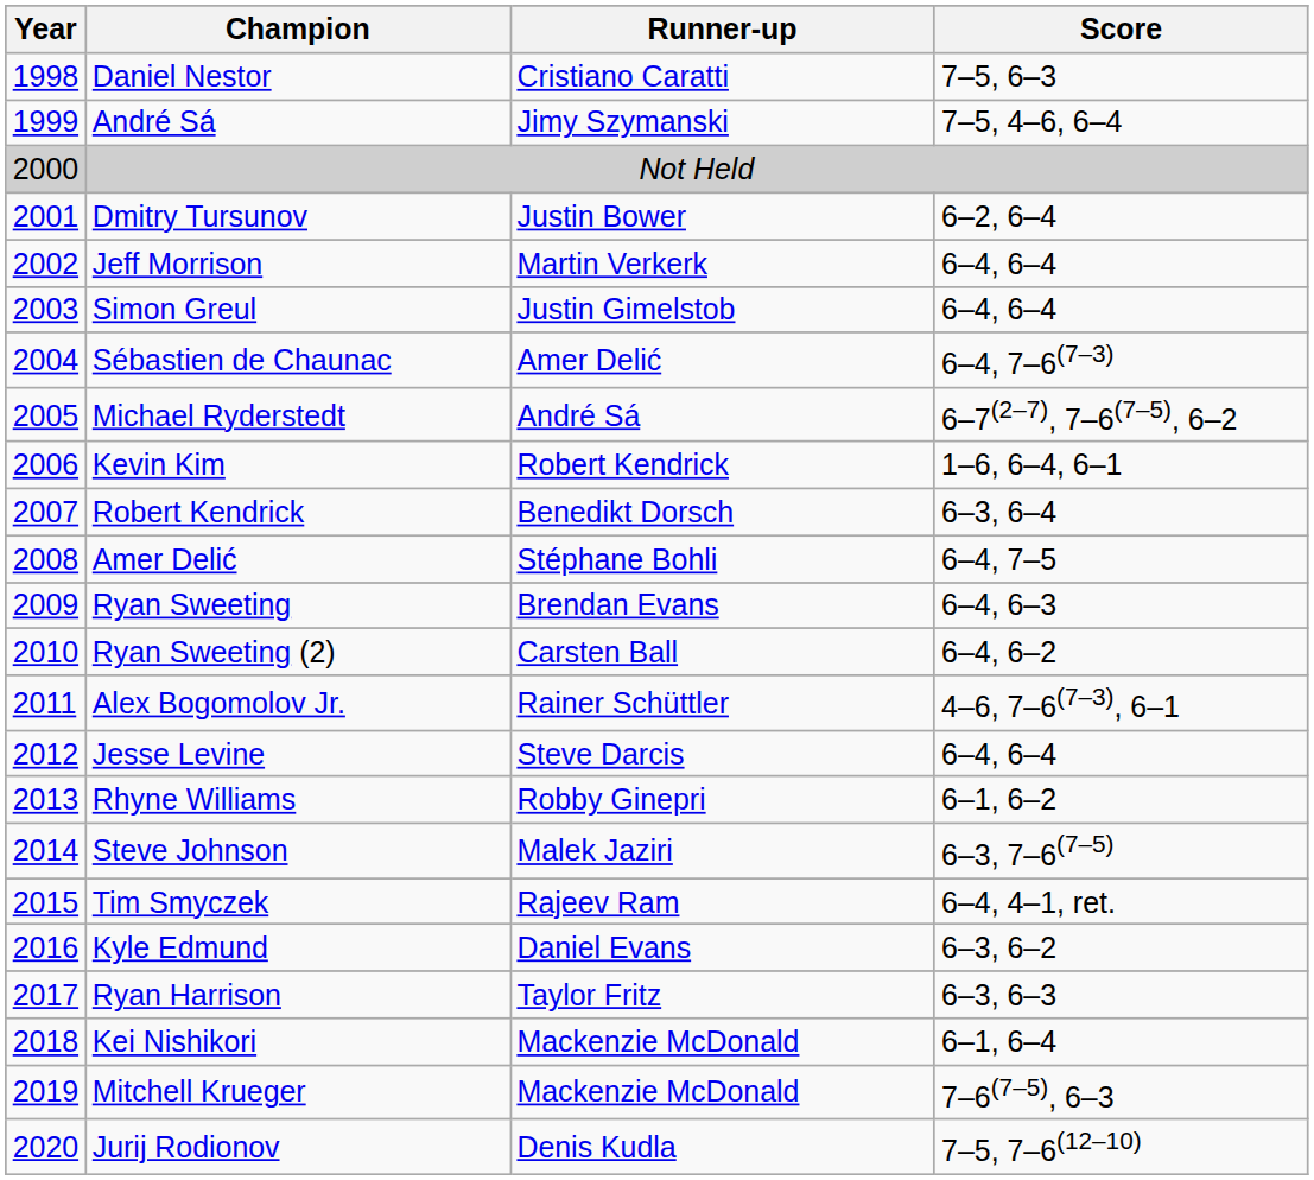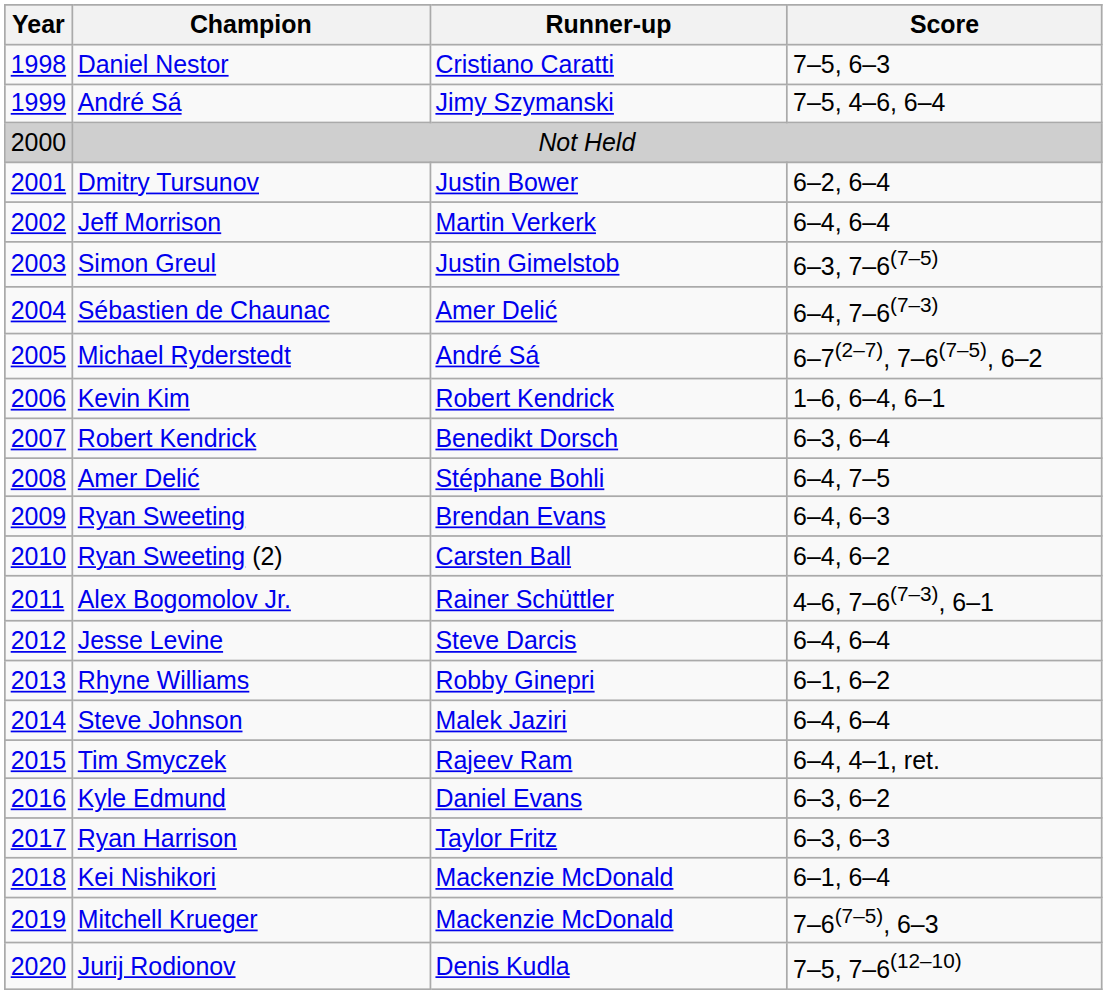Simon Greul | Score: 6–4, 6–4 -> 6–3, 7–6(7–5)
Steve Johnson | Score: 6–3, 7–6(7–5) -> 6–4, 6–4
